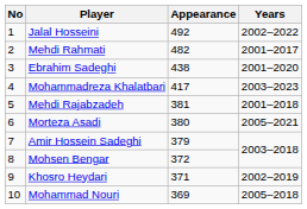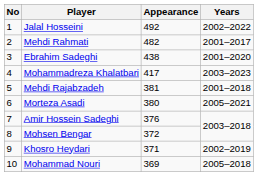Amir Hossein Sadeghi | Appearance: 379 -> 376
